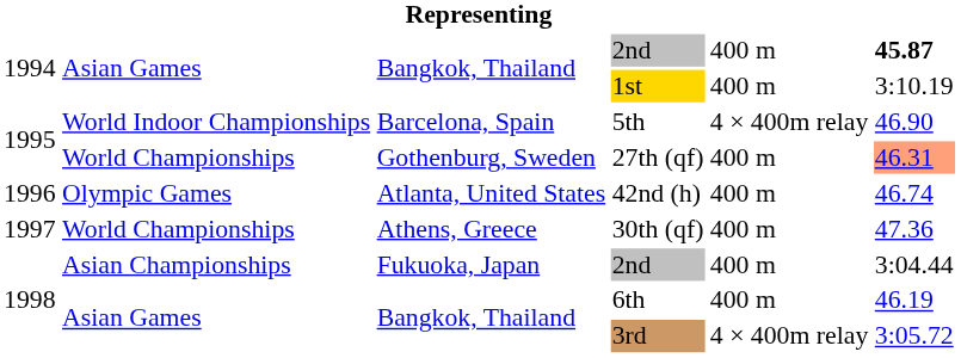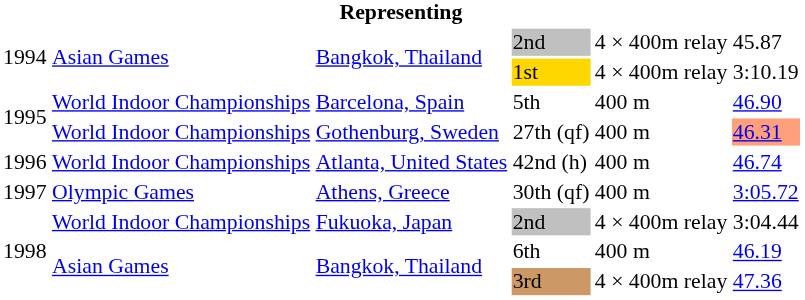Bangkok, Thailand / 2nd | column 5: 400 m -> 4 × 400m relay
Bangkok, Thailand / 2nd | column 6: bold -> normal
1st | column 5: 400 m -> 4 × 400m relay
5th | column 5: 4 × 400m relay -> 400 m
27th (qf) | column 2: World Championships -> World Indoor Championships
42nd (h) | column 2: Olympic Games -> World Indoor Championships
30th (qf) | column 2: World Championships -> Olympic Games
30th (qf) | column 6: 47.36 -> 3:05.72
Fukuoka, Japan / 2nd | column 2: Asian Championships -> World Indoor Championships
Fukuoka, Japan / 2nd | column 5: 400 m -> 4 × 400m relay
3rd | column 6: 3:05.72 -> 47.36
